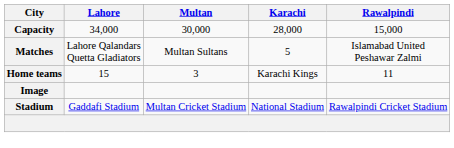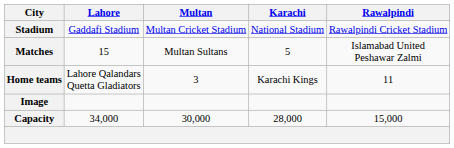rows swapped: Stadium <-> Capacity
Matches | Lahore: Lahore Qalandars Quetta Gladiators -> 15
Home teams | Lahore: 15 -> Lahore Qalandars Quetta Gladiators
